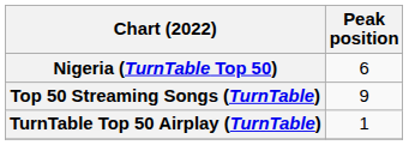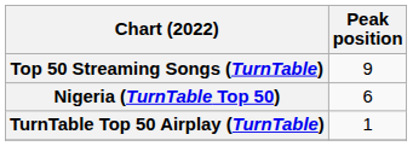rows swapped: Nigeria (TurnTable Top 50) <-> Top 50 Streaming Songs (TurnTable)
